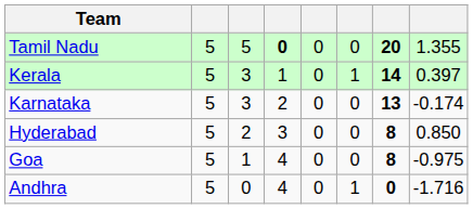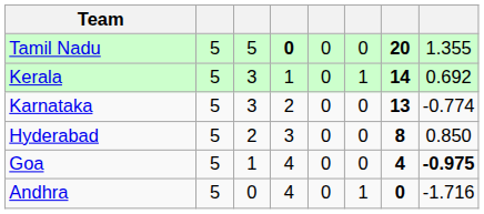Kerala | column 8: 0.397 -> 0.692
Karnataka | column 8: -0.174 -> -0.774
Goa | column 7: 8 -> 4
Goa | column 8: normal -> bold
